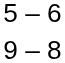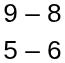rows swapped: 9 – 8 <-> 5 – 6
